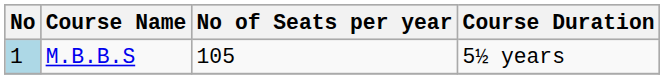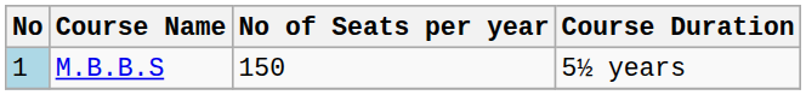M.B.B.S | No of Seats per year: 105 -> 150
